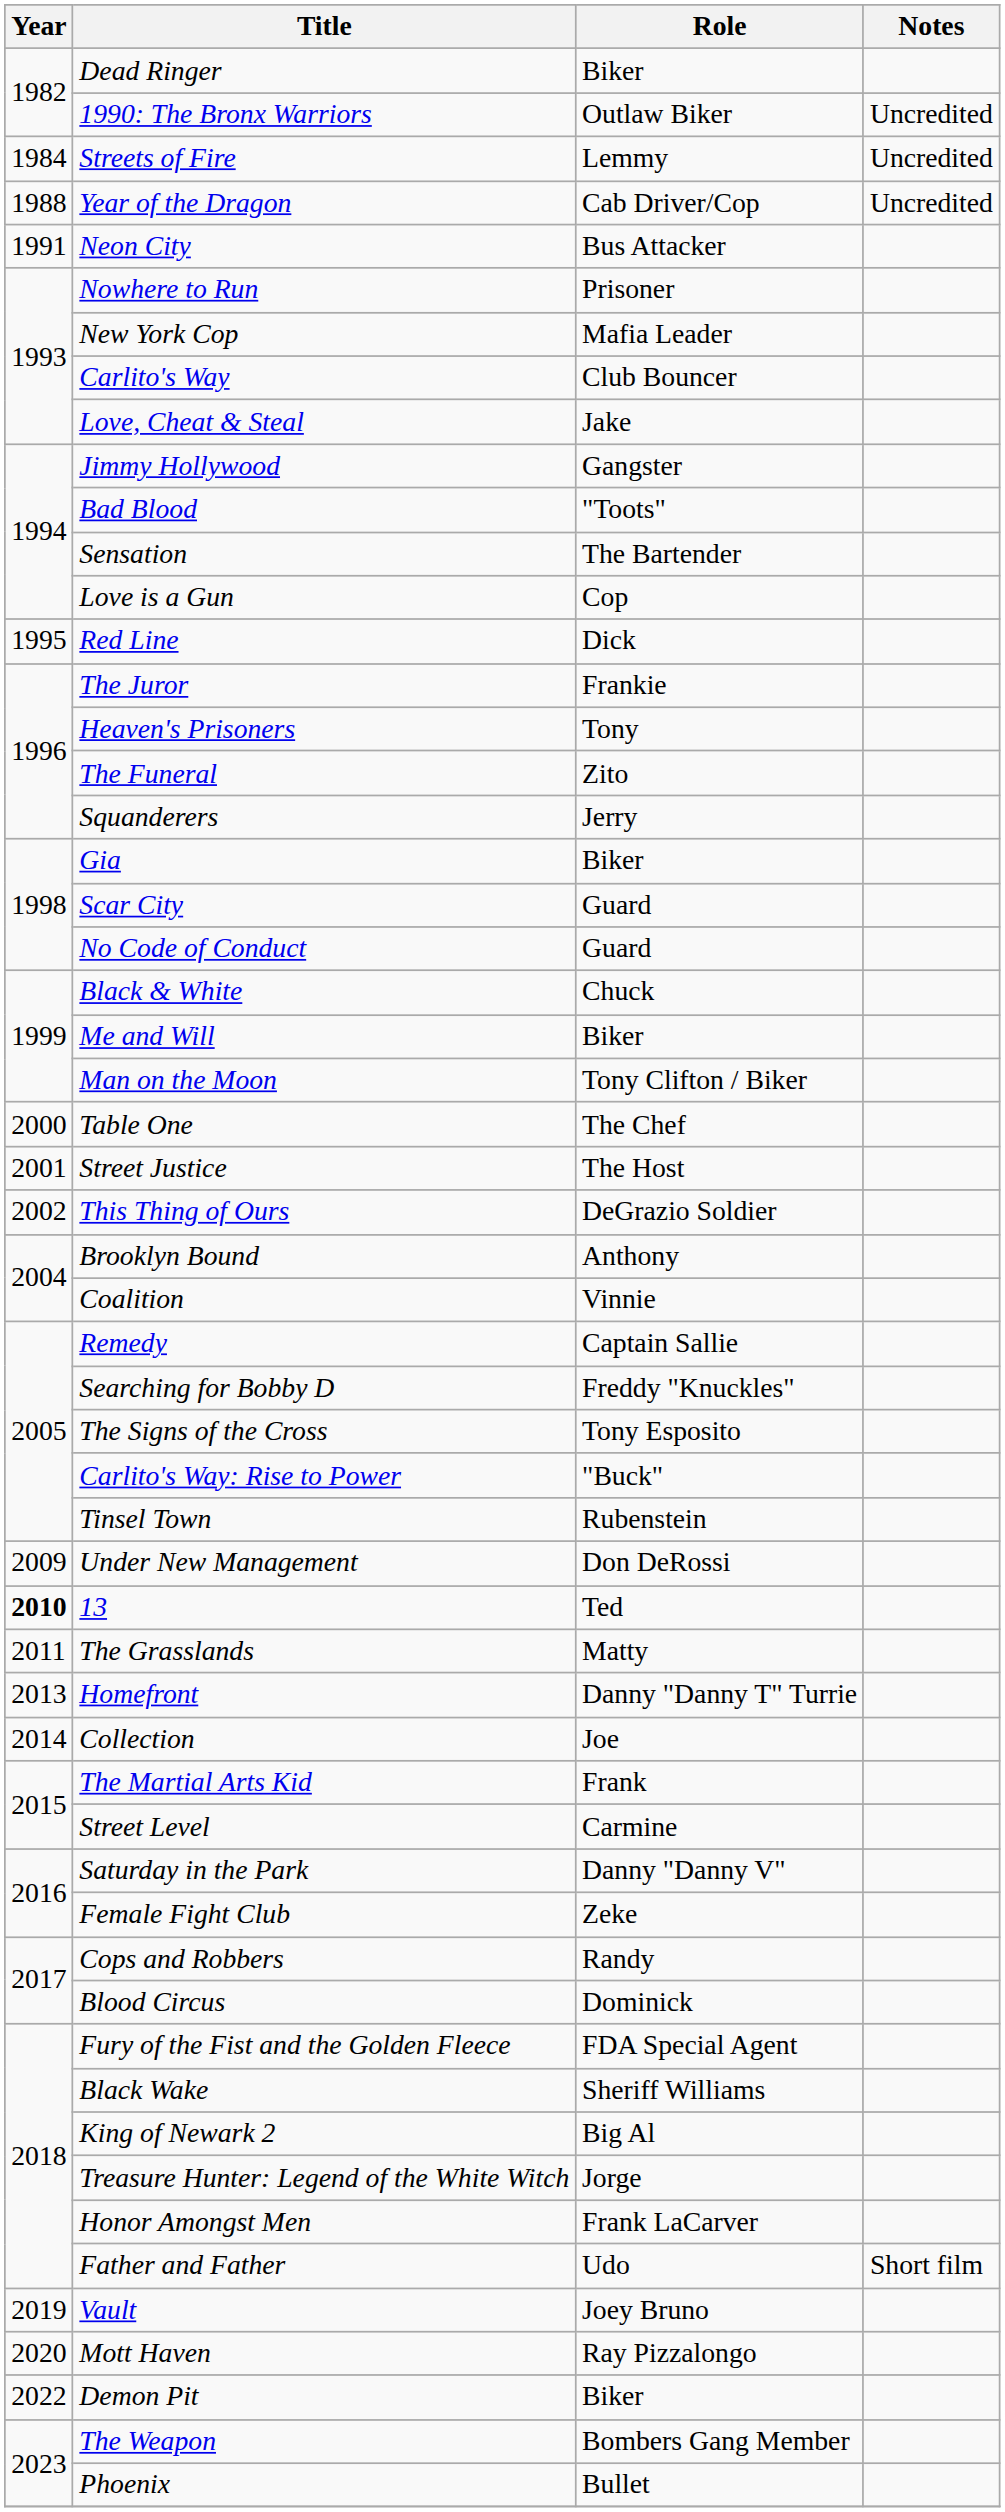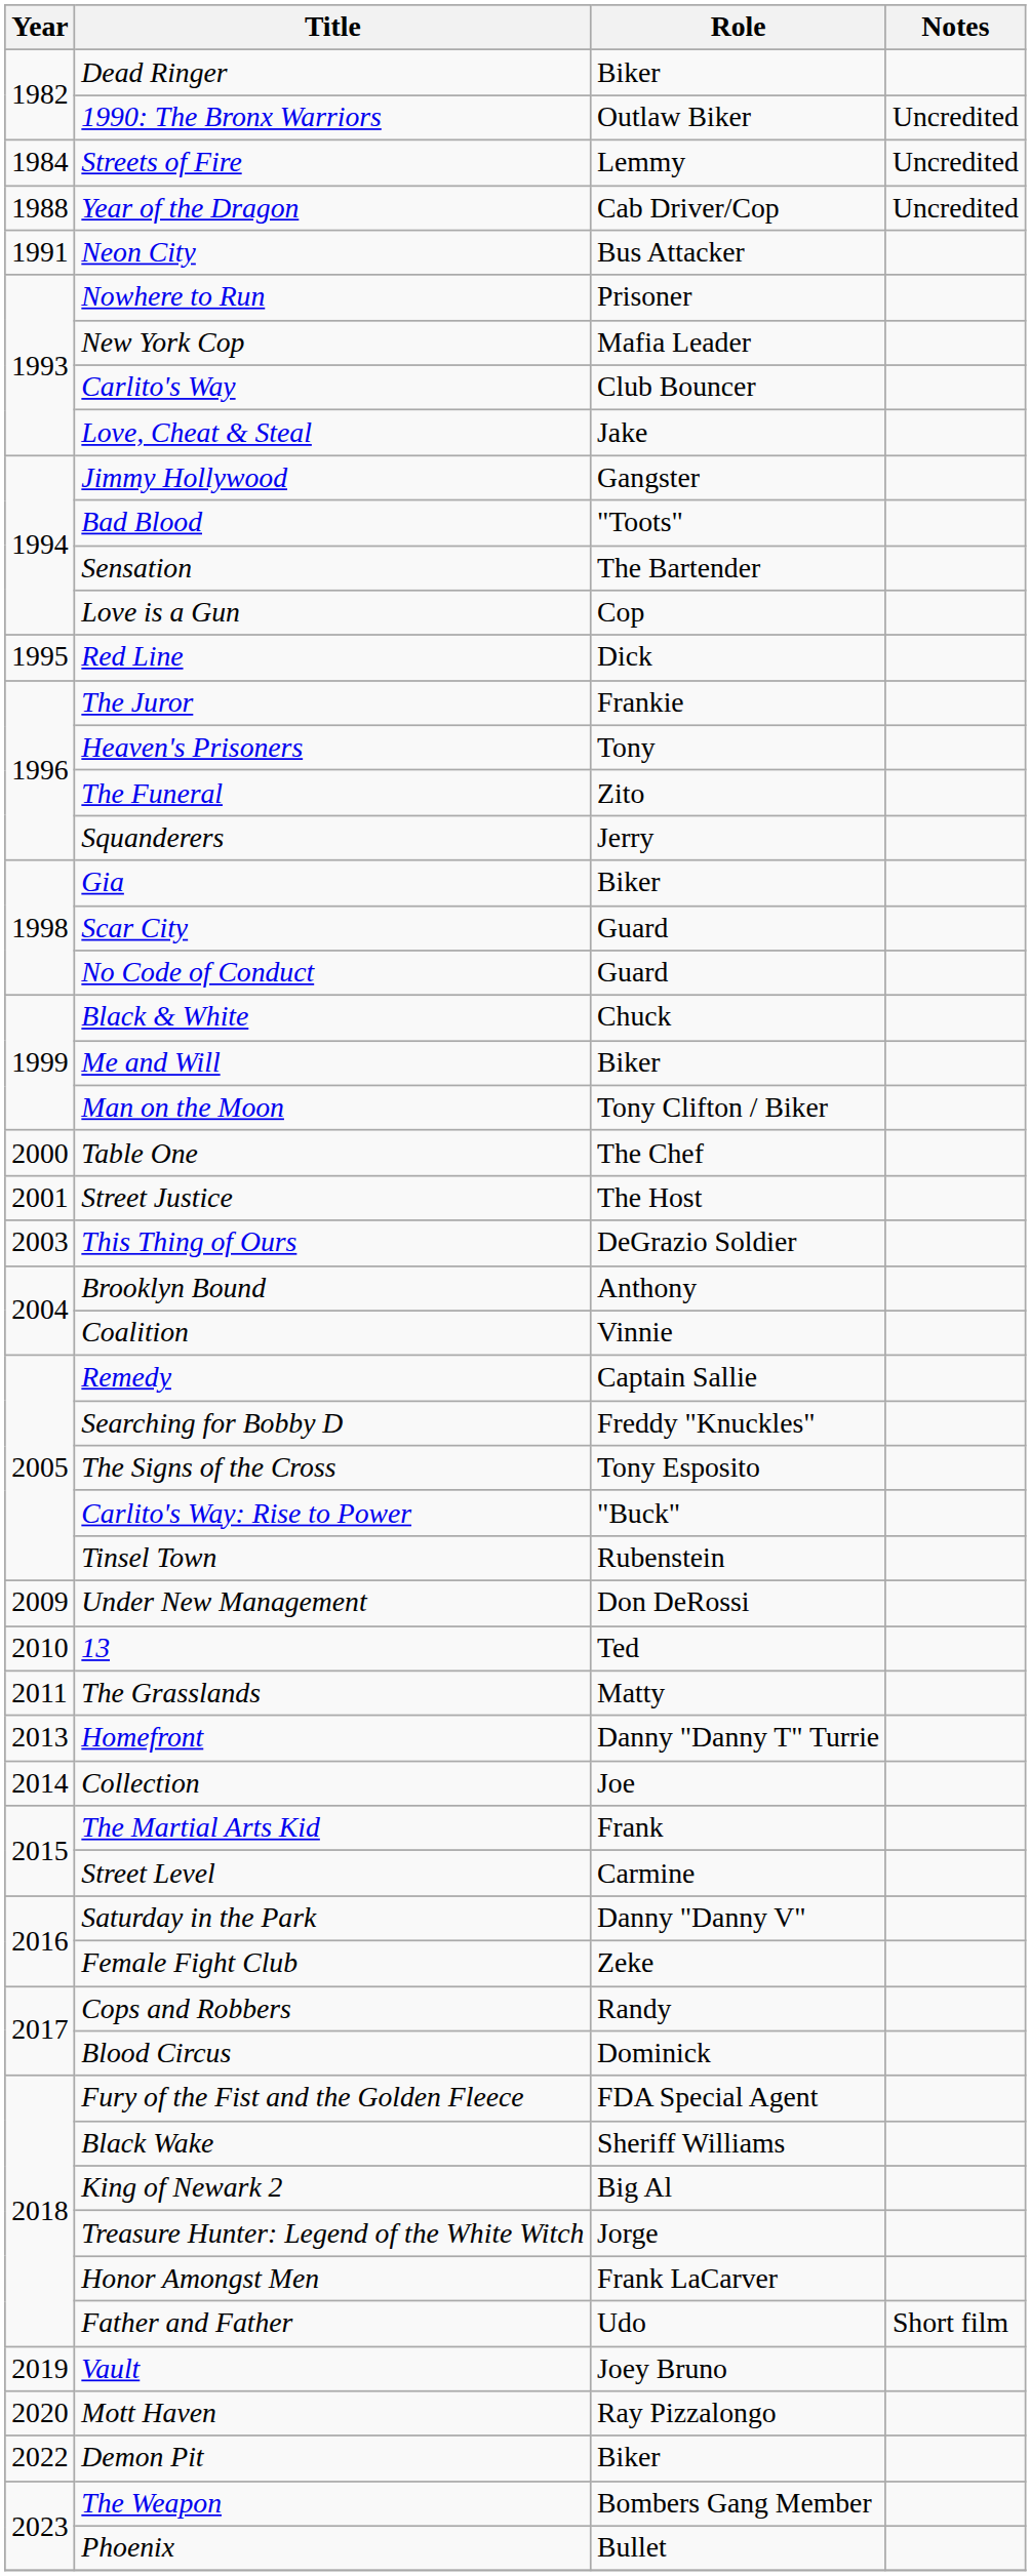This Thing of Ours | Year: 2002 -> 2003
13 | Year: bold -> normal
